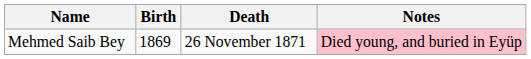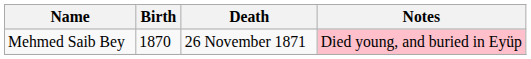Mehmed Saib Bey | Birth: 1869 -> 1870
